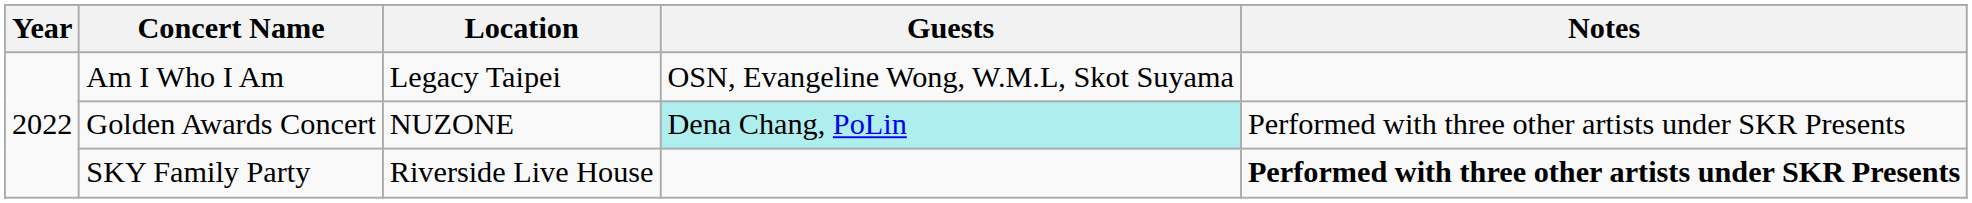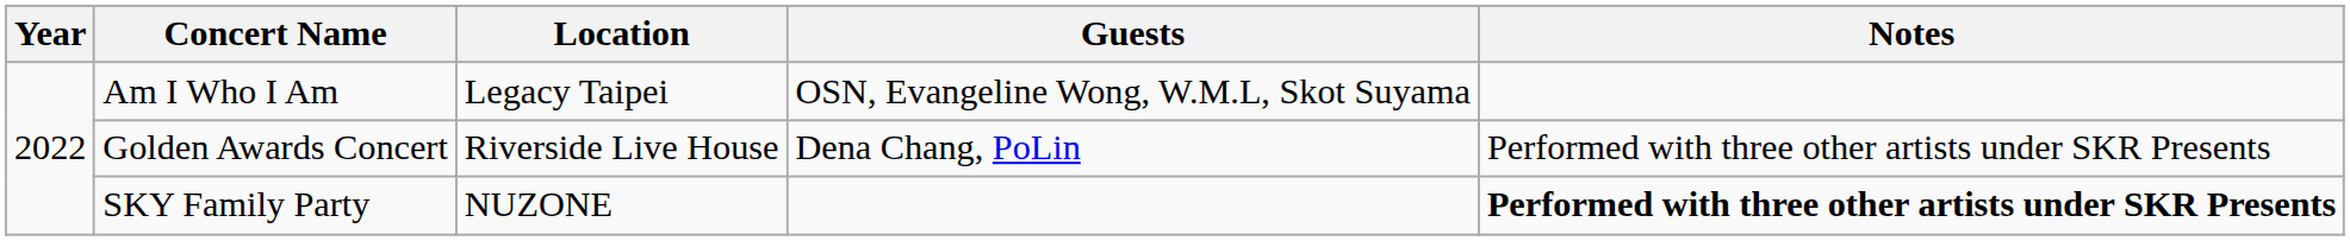Golden Awards Concert | Location: NUZONE -> Riverside Live House
Golden Awards Concert | Guests: paleturquoise background -> no background
SKY Family Party | Location: Riverside Live House -> NUZONE
